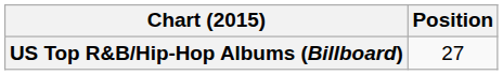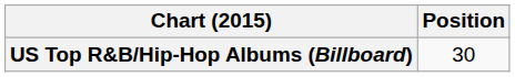US Top R&B/Hip-Hop Albums (Billboard) | Position: 27 -> 30
